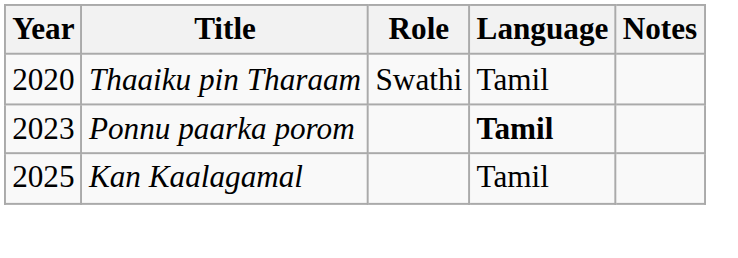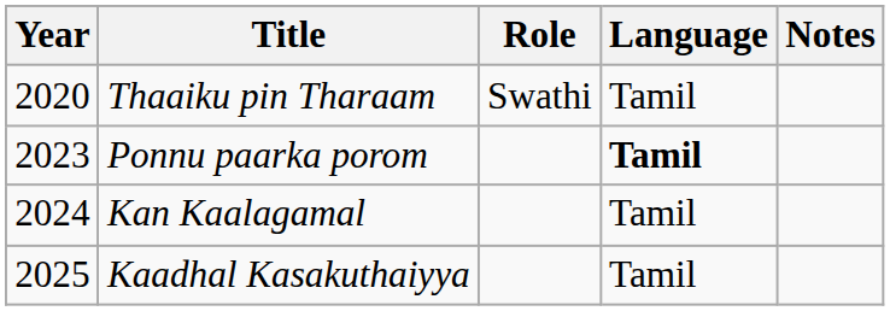Kan Kaalagamal | Year: 2025 -> 2024
+ row: 2025 | Kaadhal Kasakuthaiyya | Tamil
